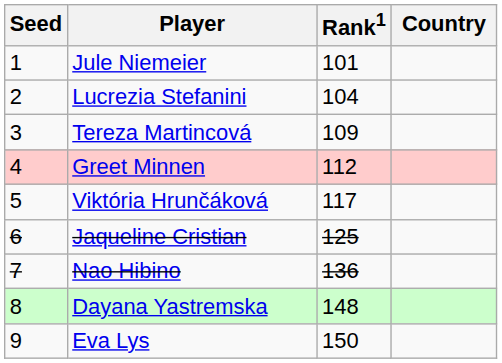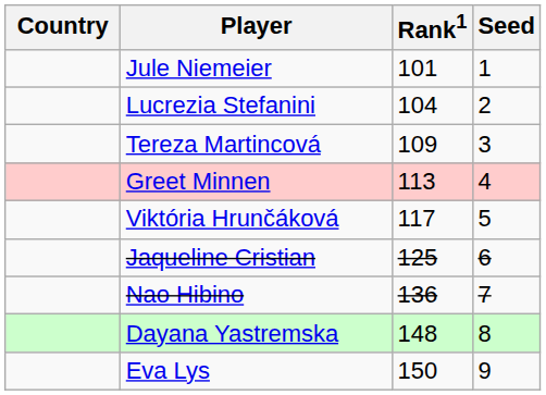columns swapped: Country <-> Seed
Greet Minnen | Rank1: 112 -> 113
